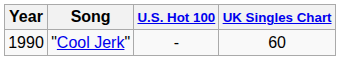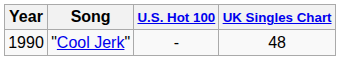"Cool Jerk" | UK Singles Chart: 60 -> 48
